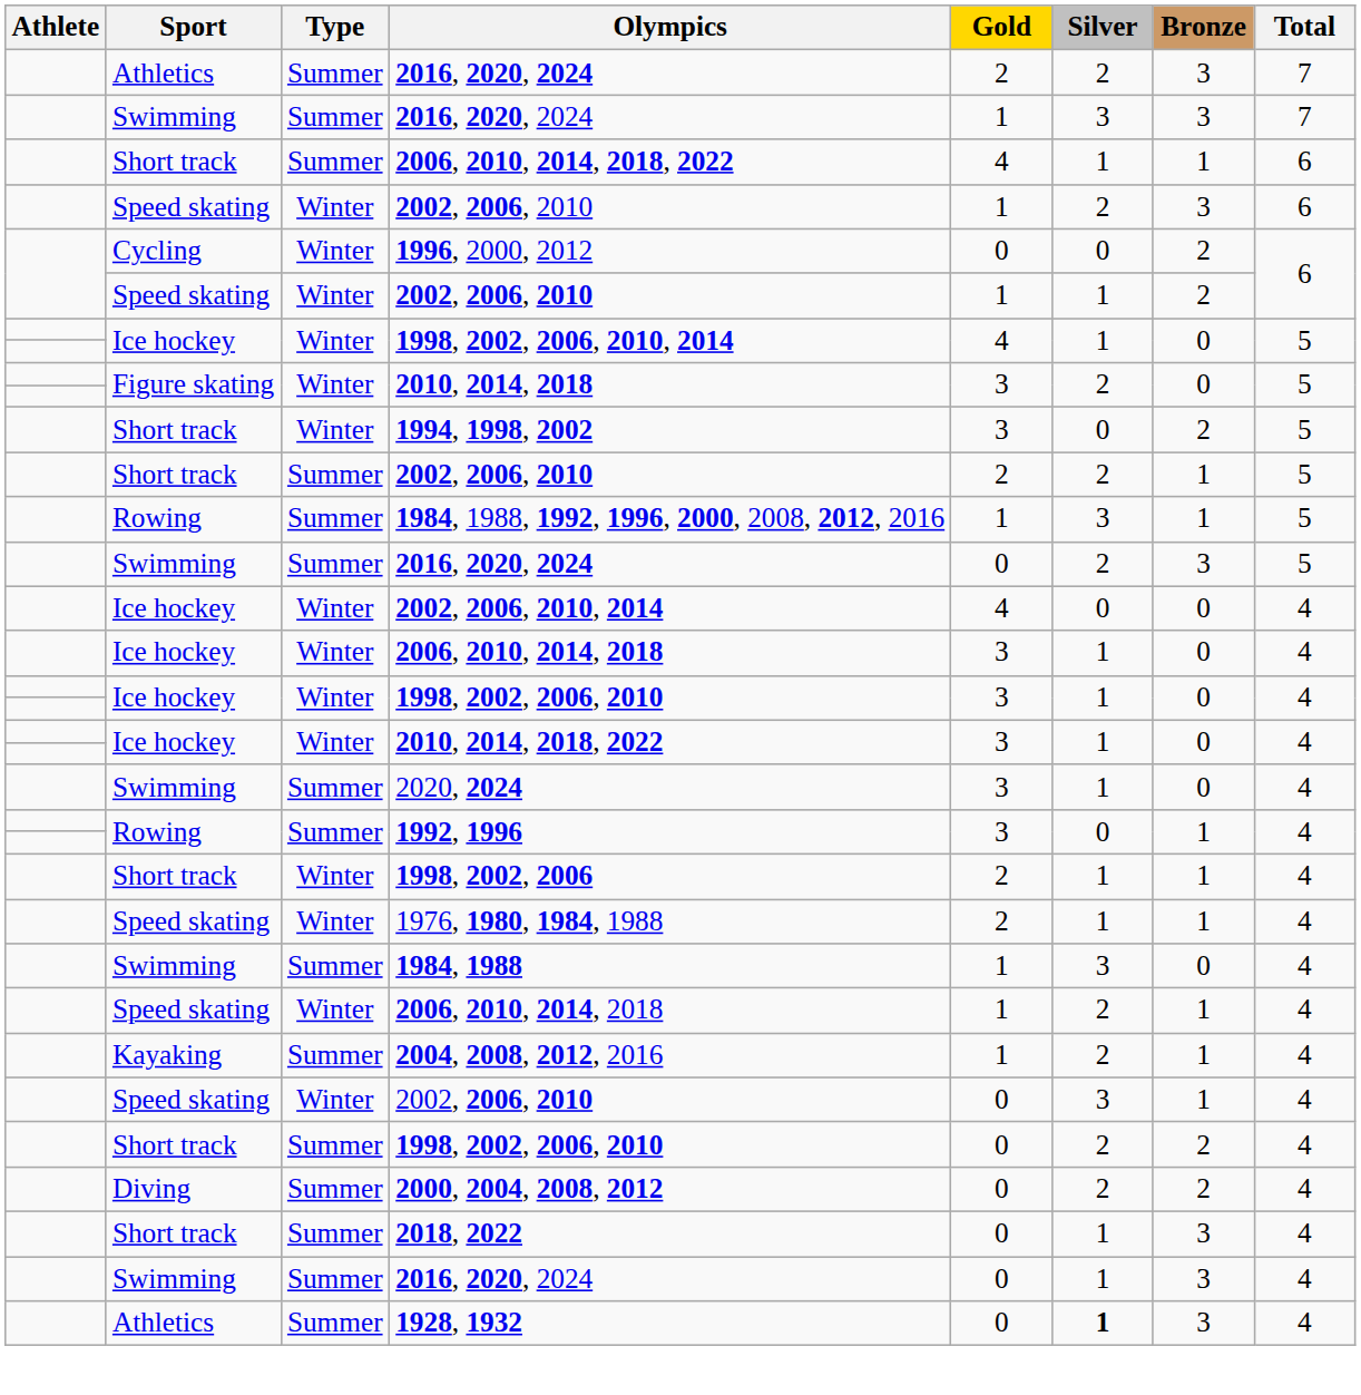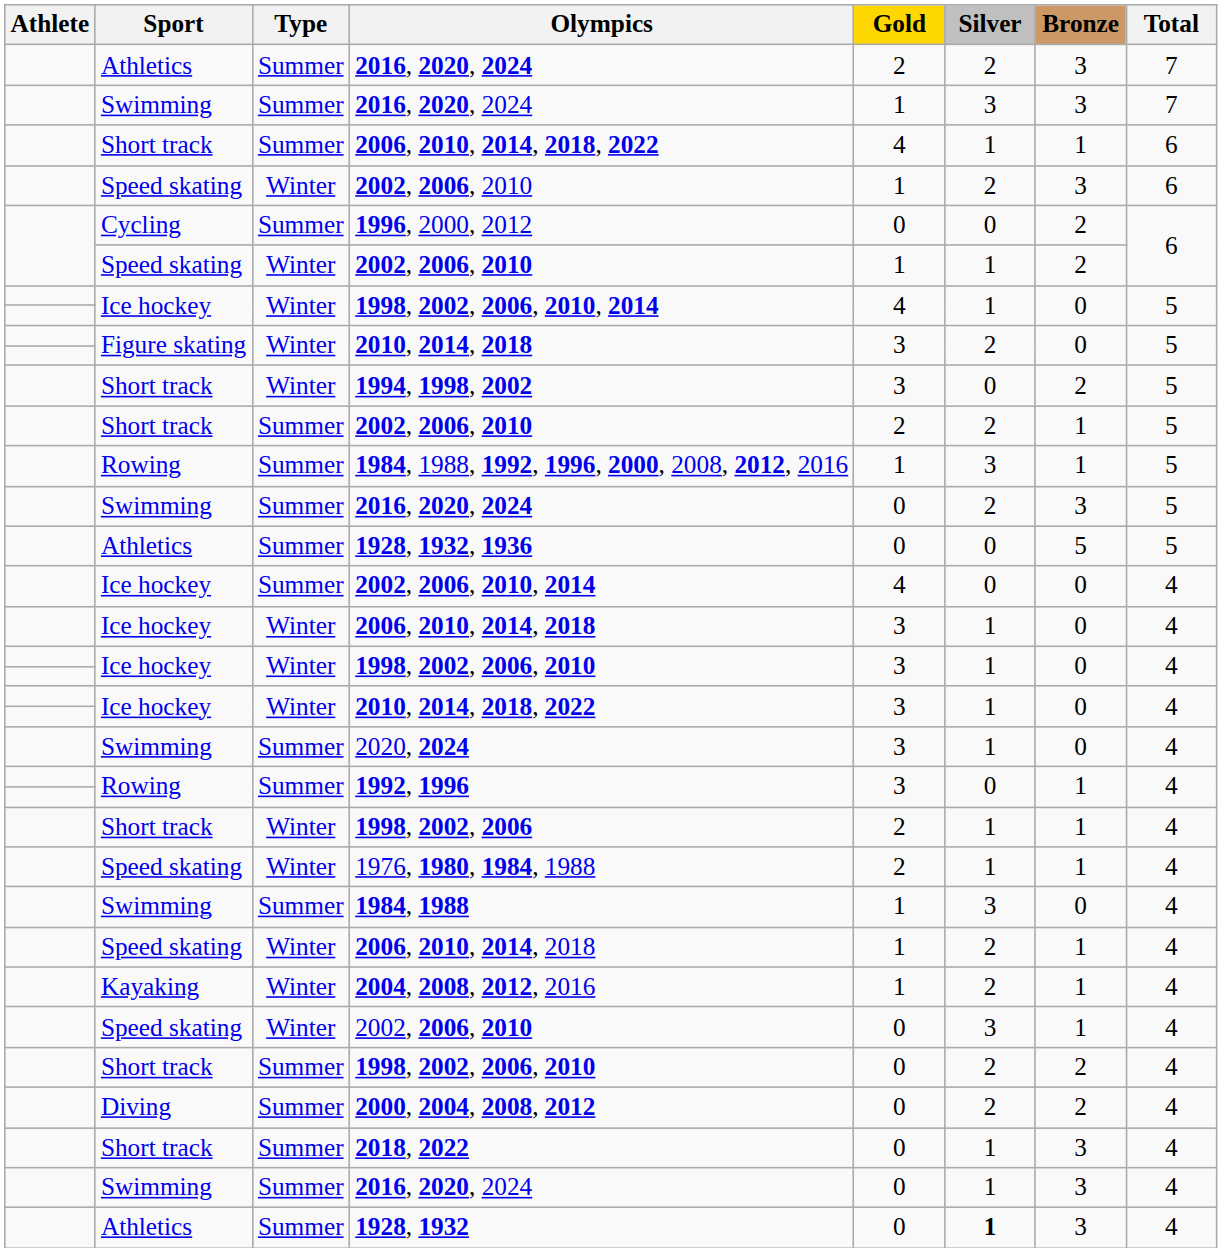1996, 2000, 2012 | Type: Winter -> Summer
+ row: Athletics | Summer | 1928, 1932, 1936 | 0 | 0 | 5 | 5
2002, 2006, 2010, 2014 | Type: Winter -> Summer
2004, 2008, 2012, 2016 | Type: Summer -> Winter
